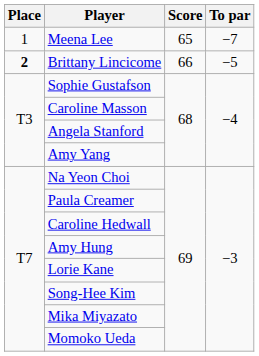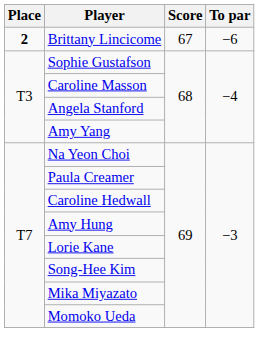- row: 1 | Meena Lee | 65 | −7
Brittany Lincicome | Score: 66 -> 67
Brittany Lincicome | To par: −5 -> −6
